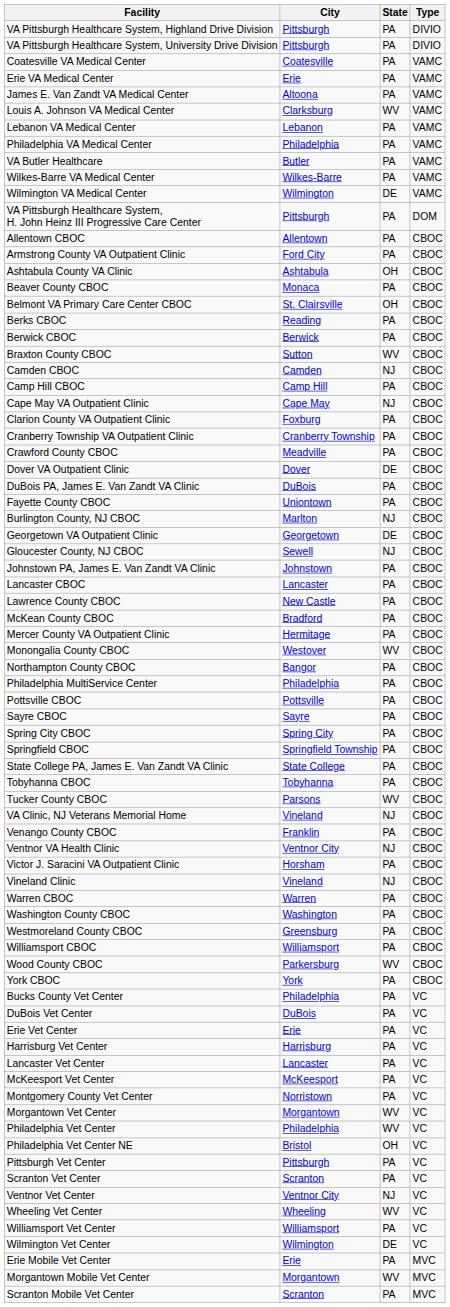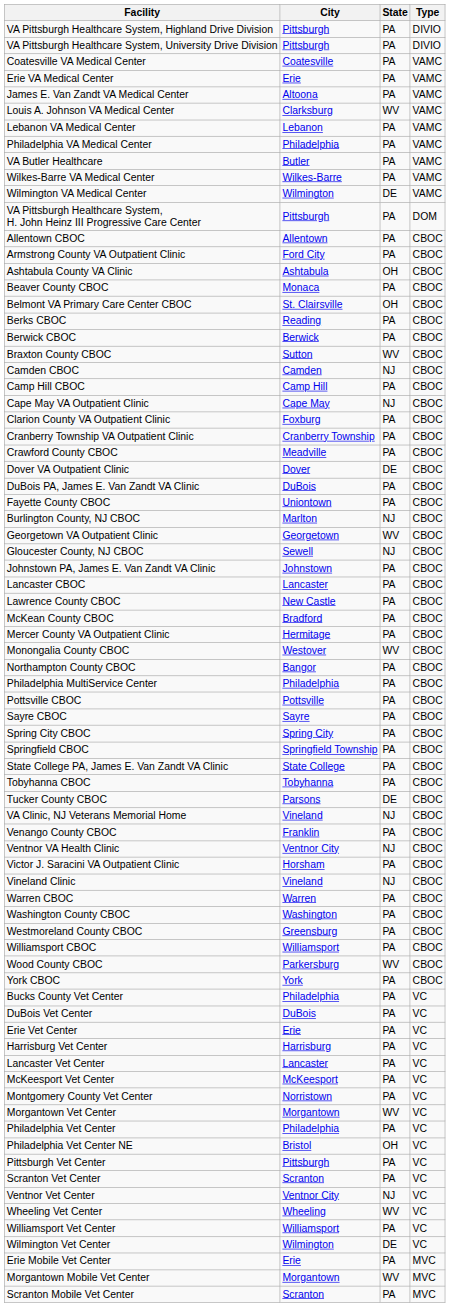Georgetown VA Outpatient Clinic | State: DE -> WV
Tucker County CBOC | State: WV -> DE
Philadelphia Vet Center | State: WV -> PA
